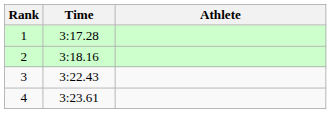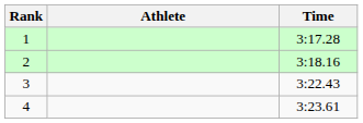columns swapped: Athlete <-> Time
